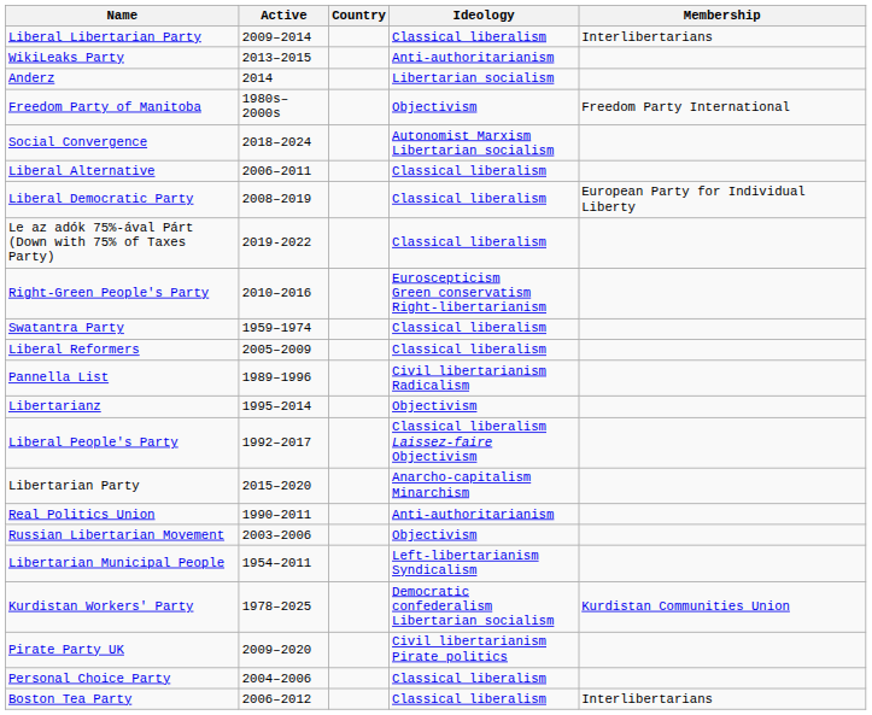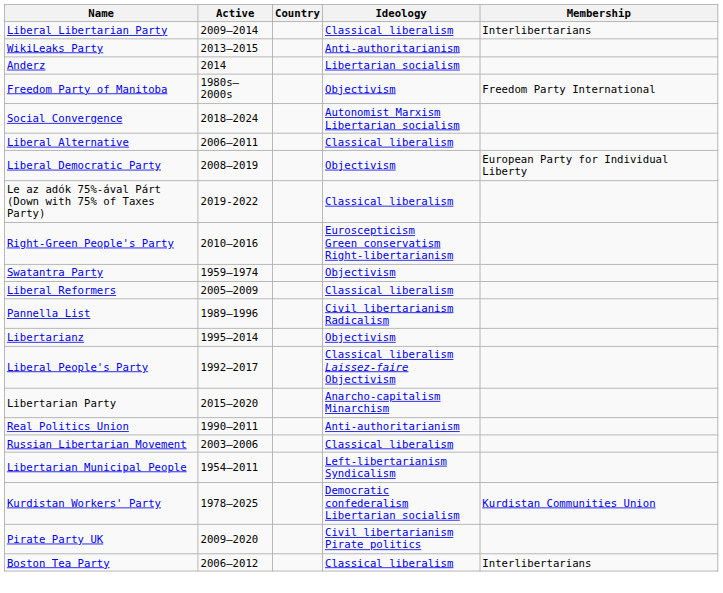Liberal Democratic Party | Ideology: Classical liberalism -> Objectivism
Swatantra Party | Ideology: Classical liberalism -> Objectivism
Russian Libertarian Movement | Ideology: Objectivism -> Classical liberalism
- row: Personal Choice Party | 2004–2006 | Classical liberalism
